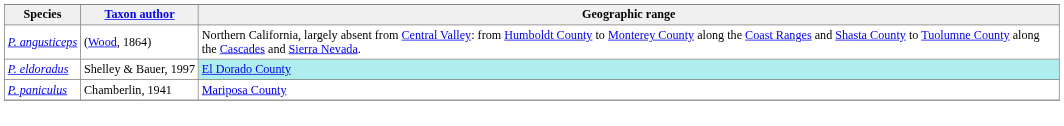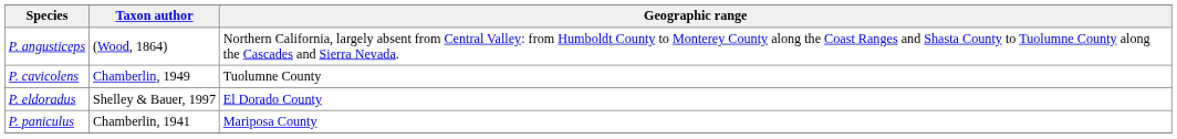+ row: P. cavicolens | Chamberlin, 1949 | Tuolumne County
P. eldoradus | Geographic range: paleturquoise background -> no background
